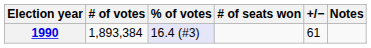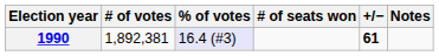1990 | # of votes: 1,893,384 -> 1,892,381
1990 | +/−: normal -> bold
